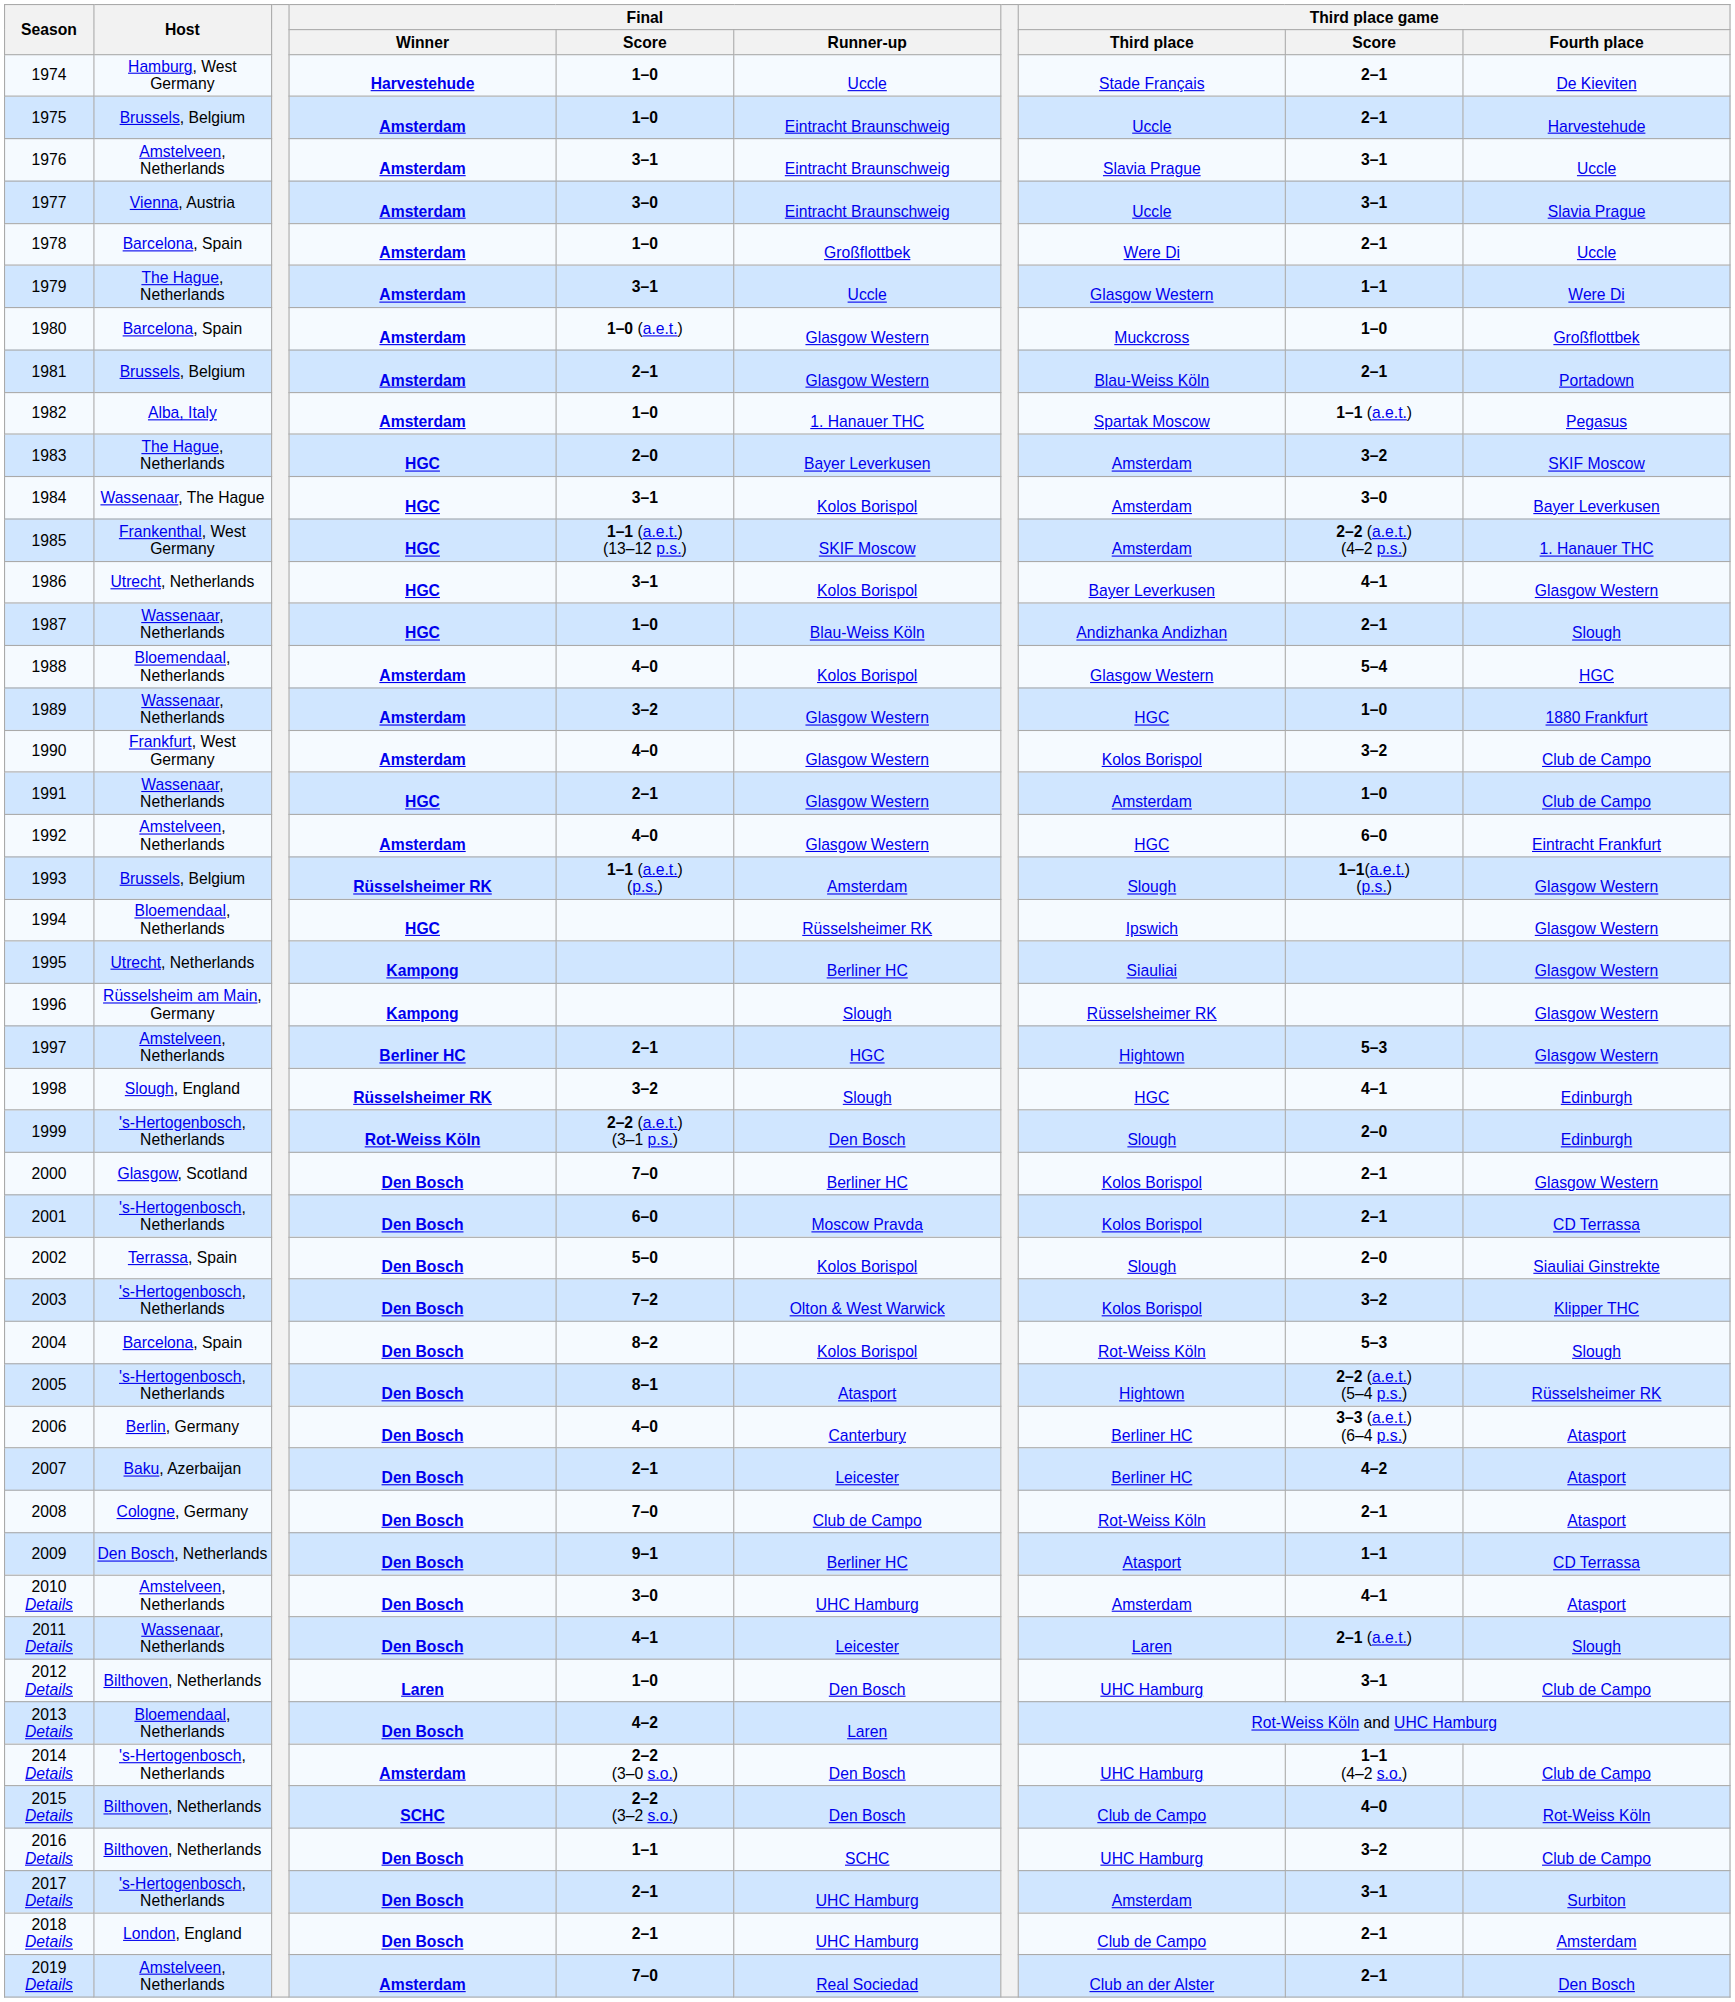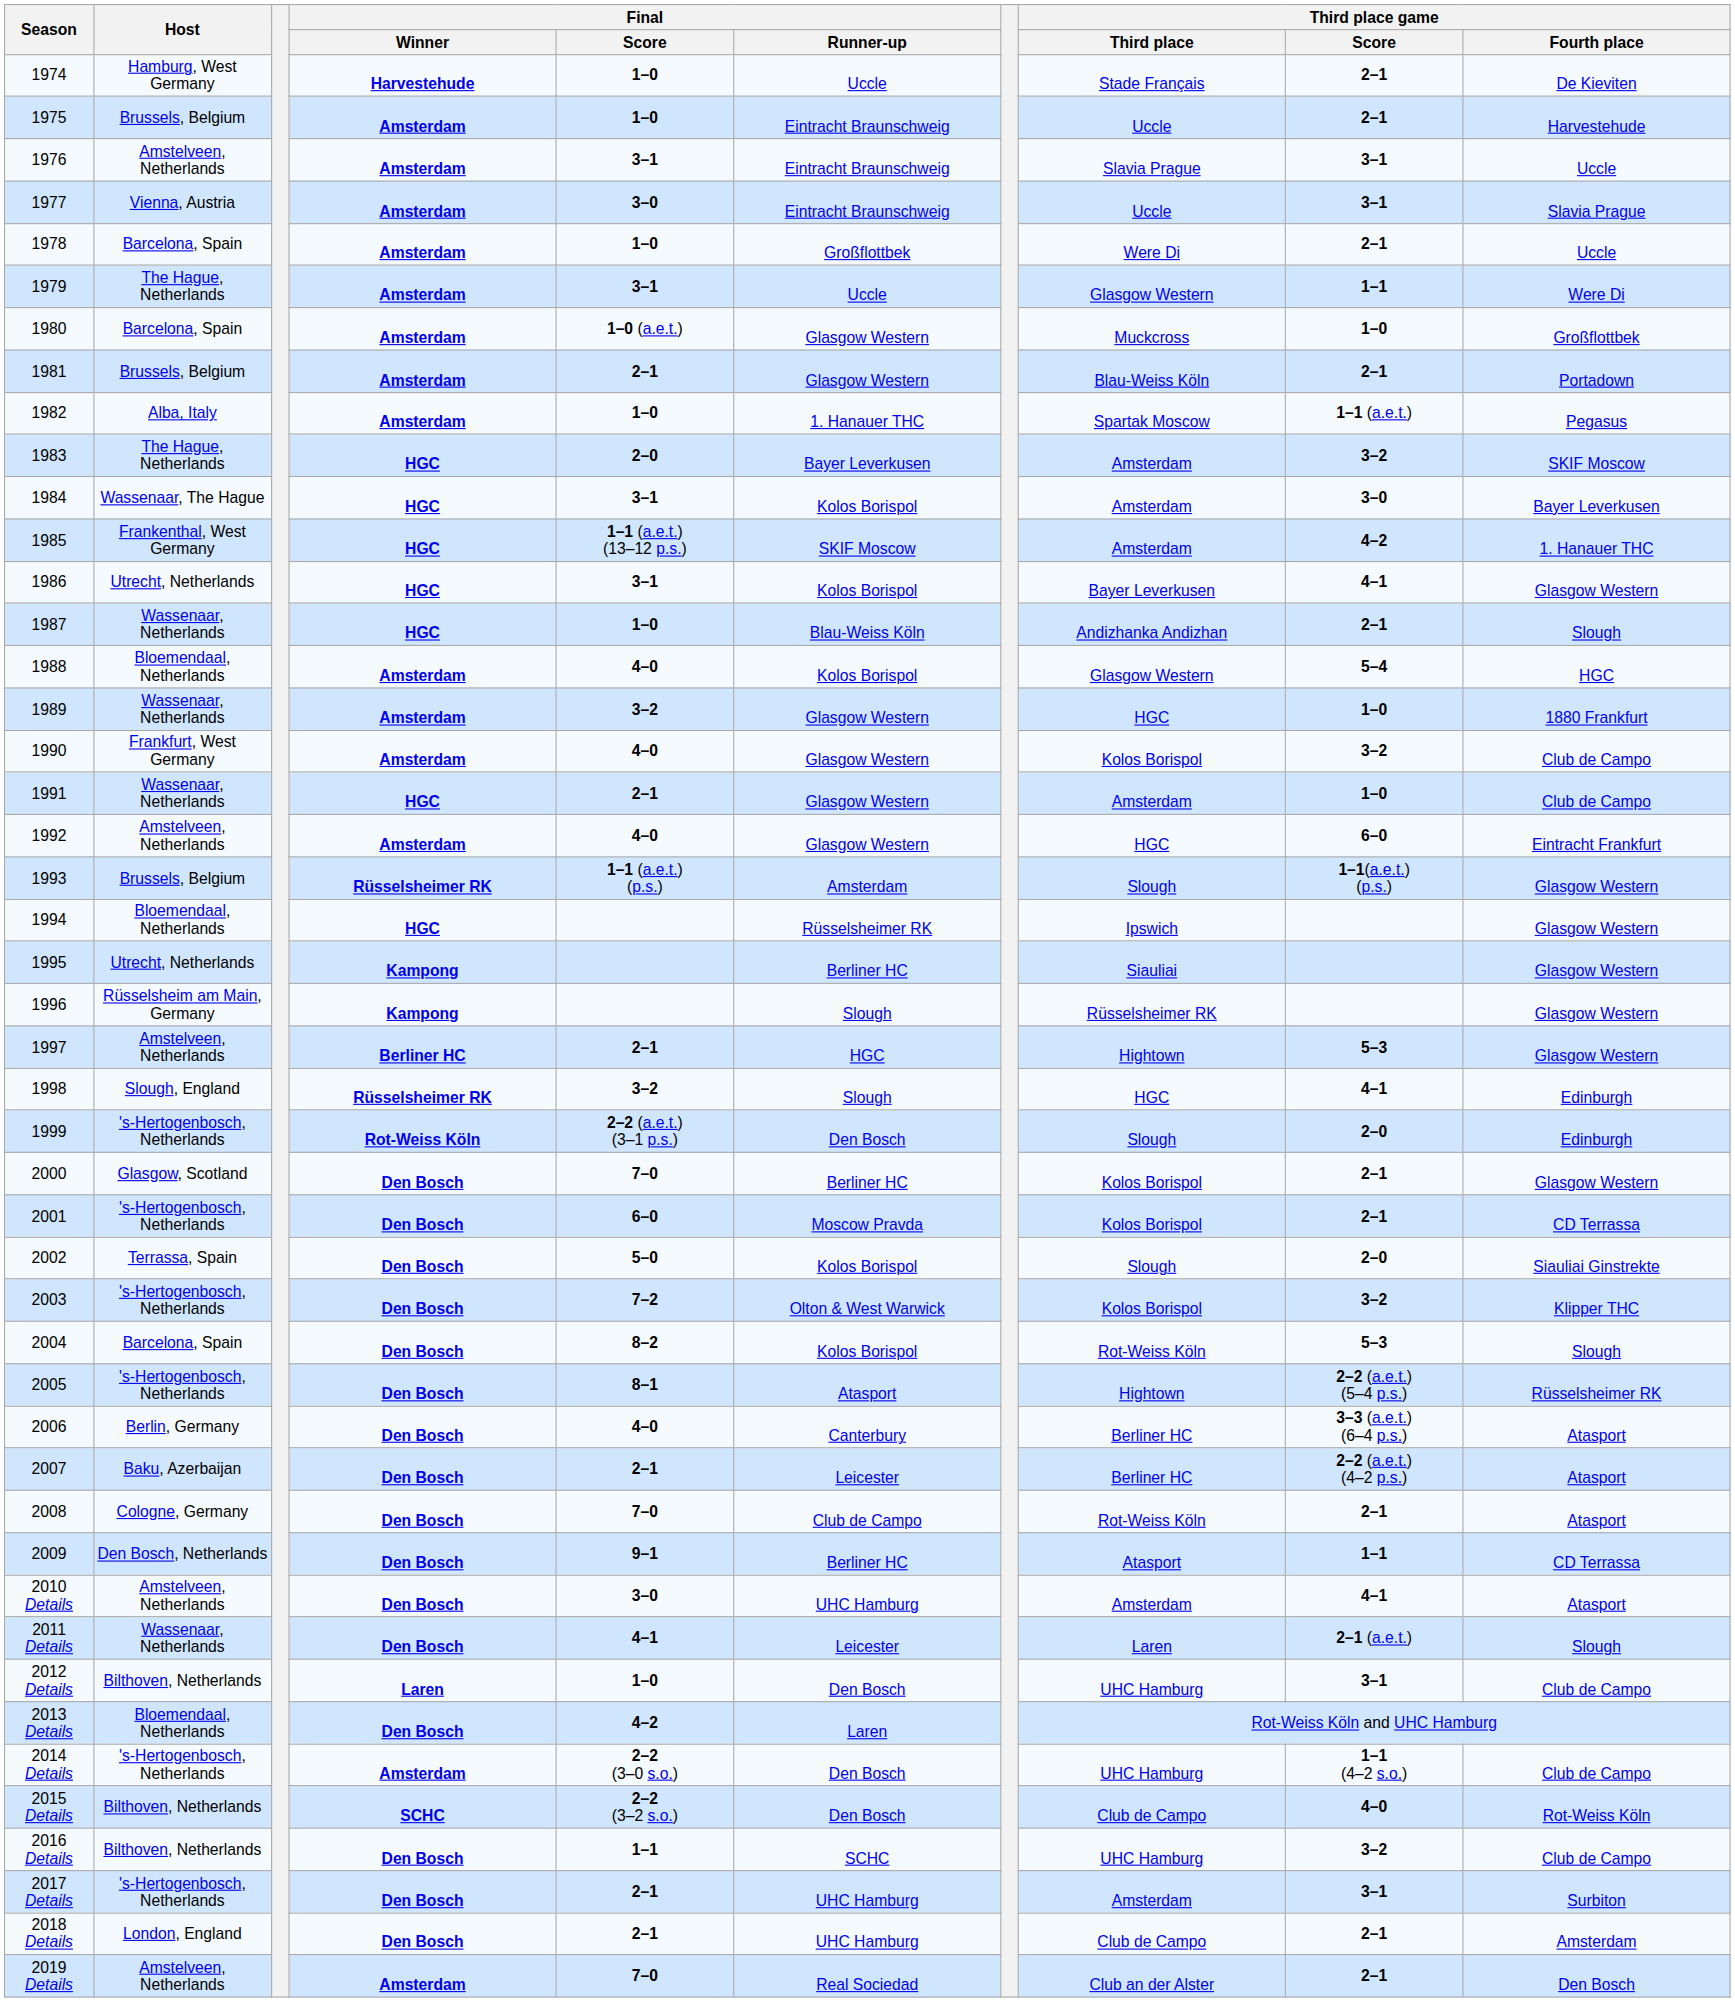1985 | Third place game / Score: 2–2 (a.e.t.) (4–2 p.s.) -> 4–2
2007 | Third place game / Score: 4–2 -> 2–2 (a.e.t.) (4–2 p.s.)
